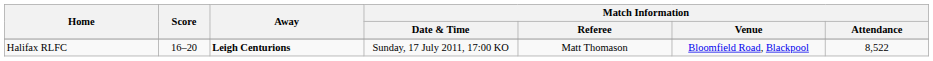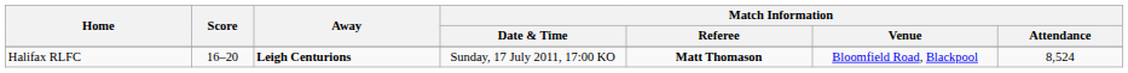Halifax RLFC | Match Information / Referee: normal -> bold
Halifax RLFC | Match Information / Attendance: 8,522 -> 8,524
